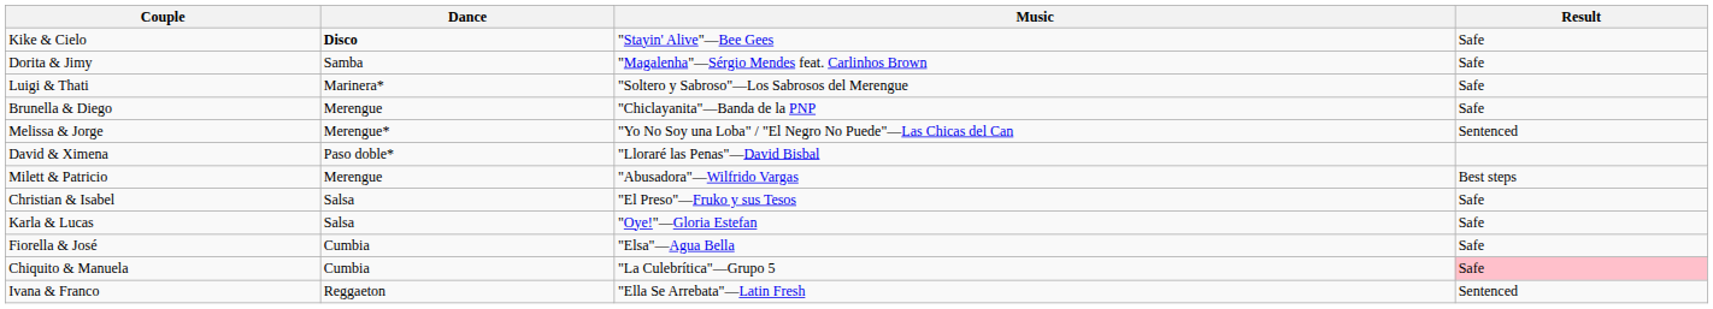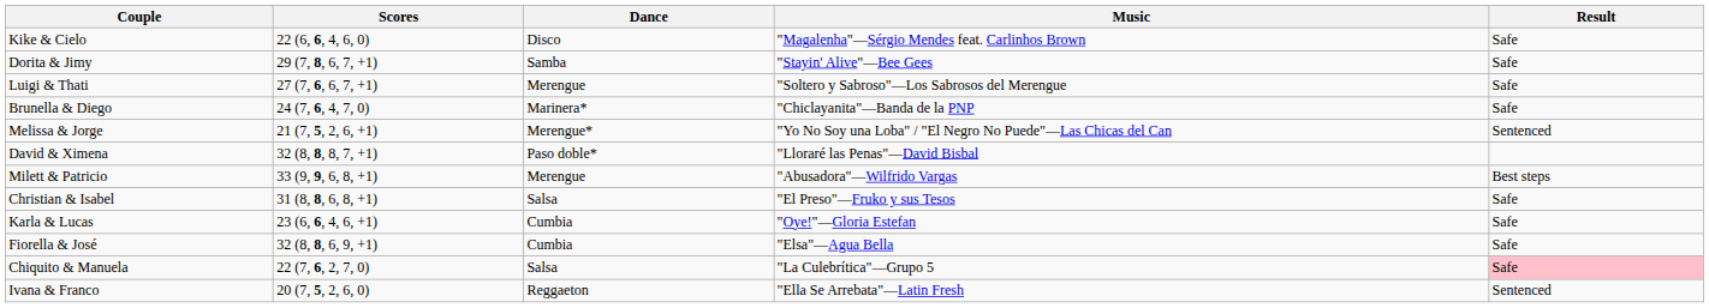+ column: Scores | 22 (6, 6, 4, 6, 0) | 29 (7, 8, 6, 7, +1) | 27 (7, 6, 6, 7, +1) | 24 (7, 6, 4, 7, 0) | 21 (7, 5, 2, 6, +1) | 32 (8, 8, 8, 7, +1) | 33 (9, 9, 6, 8, +1) | 31 (8, 8, 6, 8, +1) | 23 (6, 6, 4, 6, +1) | 32 (8, 8, 6, 9, +1) | 22 (7, 6, 2, 7, 0) | 20 (7, 5, 2, 6, 0)
Kike & Cielo | Dance: bold -> normal
Kike & Cielo | Music: "Stayin' Alive"—Bee Gees -> "Magalenha"—Sérgio Mendes feat. Carlinhos Brown
Dorita & Jimy | Music: "Magalenha"—Sérgio Mendes feat. Carlinhos Brown -> "Stayin' Alive"—Bee Gees
Luigi & Thati | Dance: Marinera* -> Merengue
Brunella & Diego | Dance: Merengue -> Marinera*
Karla & Lucas | Dance: Salsa -> Cumbia
Chiquito & Manuela | Dance: Cumbia -> Salsa
